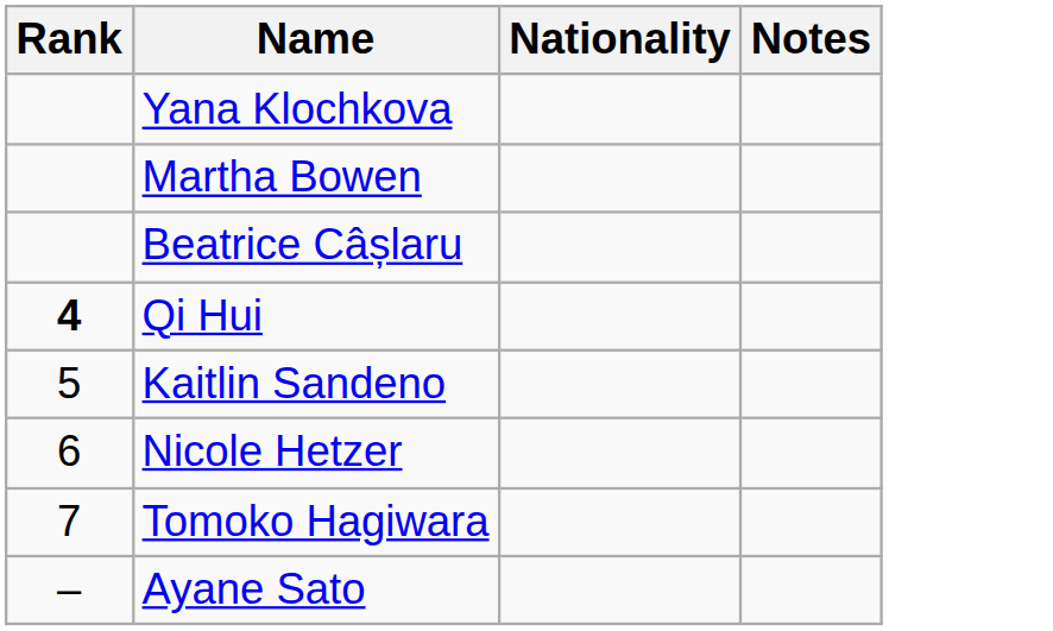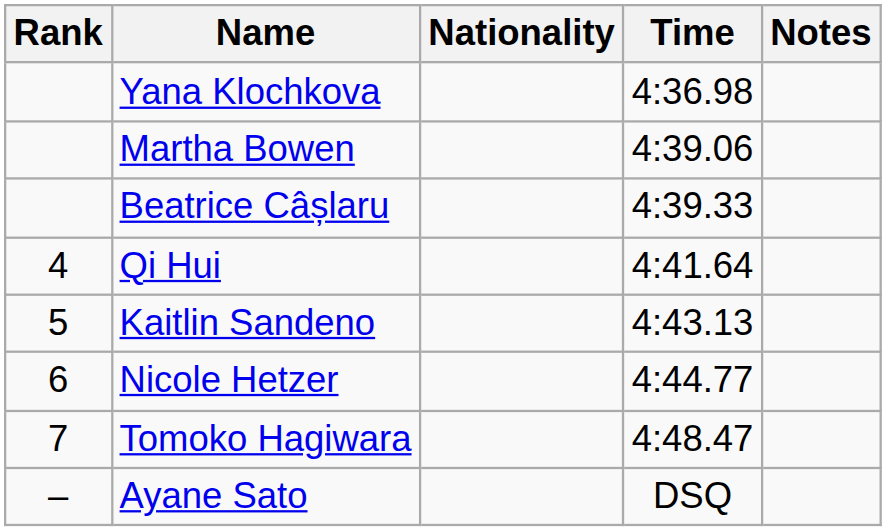+ column: Time | 4:36.98 | 4:39.06 | 4:39.33 | 4:41.64 | 4:43.13 | 4:44.77 | 4:48.47 | DSQ
Qi Hui | Rank: bold -> normal
